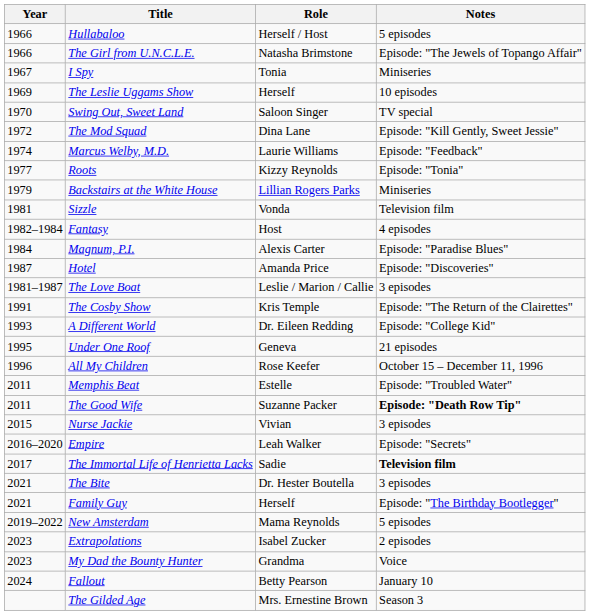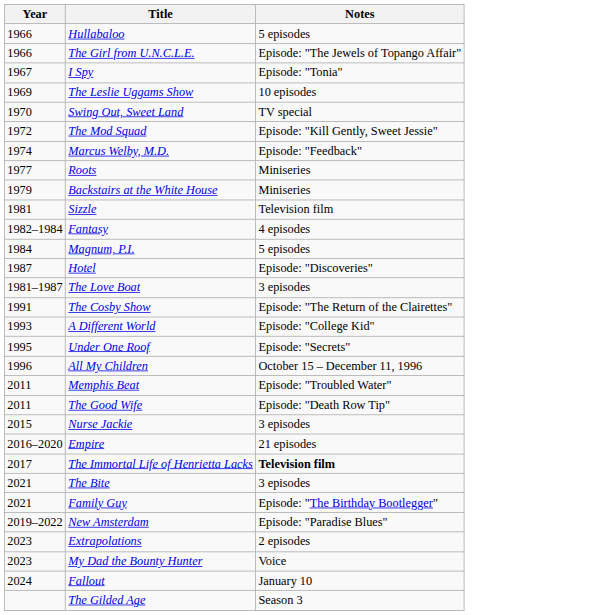- column: Role | Herself / Host | Natasha Brimstone | Tonia | Herself | Saloon Singer | Dina Lane | Laurie Williams | Kizzy Reynolds | Lillian Rogers Parks | Vonda | Host | Alexis Carter | Amanda Price | Leslie / Marion / Callie | Kris Temple | Dr. Eileen Redding | Geneva | Rose Keefer | Estelle | Suzanne Packer | Vivian | Leah Walker | Sadie | Dr. Hester Boutella | Herself | Mama Reynolds | Isabel Zucker | Grandma | Betty Pearson | Mrs. Ernestine Brown
I Spy | Notes: Miniseries -> Episode: "Tonia"
Roots | Notes: Episode: "Tonia" -> Miniseries
Magnum, P.I. | Notes: Episode: "Paradise Blues" -> 5 episodes
Under One Roof | Notes: 21 episodes -> Episode: "Secrets"
The Good Wife | Notes: bold -> normal
Empire | Notes: Episode: "Secrets" -> 21 episodes
New Amsterdam | Notes: 5 episodes -> Episode: "Paradise Blues"
